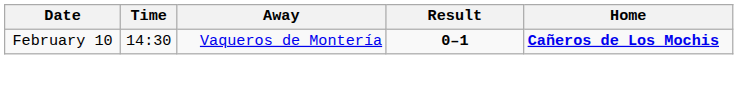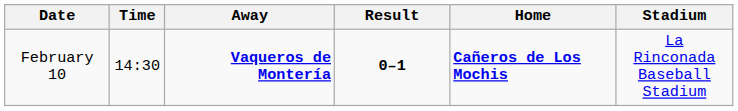+ column: Stadium | La Rinconada Baseball Stadium
February 10 | Away: normal -> bold
